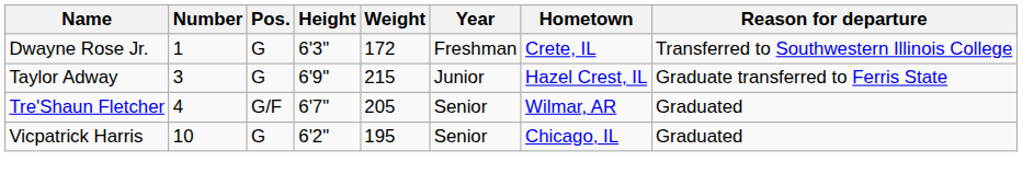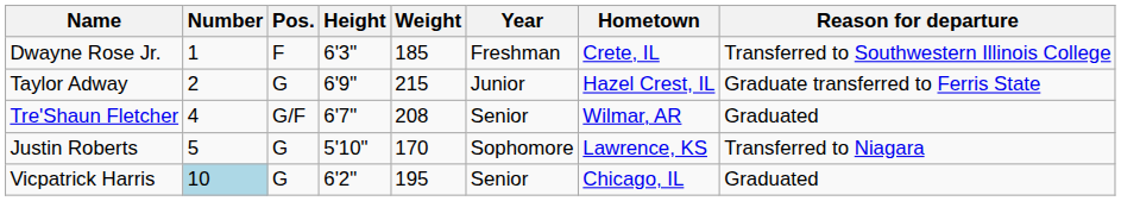Dwayne Rose Jr. | Pos.: G -> F
Dwayne Rose Jr. | Weight: 172 -> 185
Taylor Adway | Number: 3 -> 2
Tre'Shaun Fletcher | Weight: 205 -> 208
+ row: Justin Roberts | 5 | G | 5'10" | 170 | Sophomore | Lawrence, KS | Transferred to Niagara
Vicpatrick Harris | Number: no background -> lightblue background
